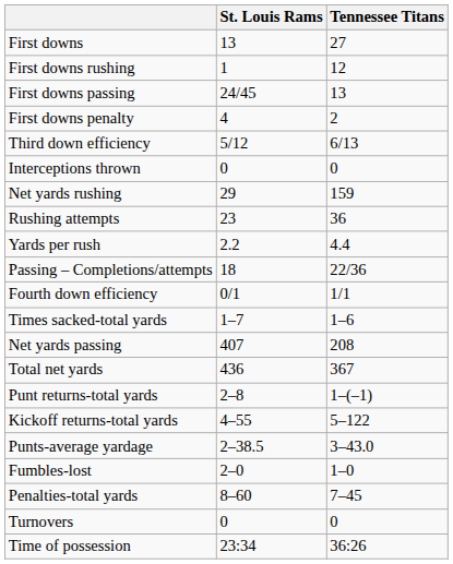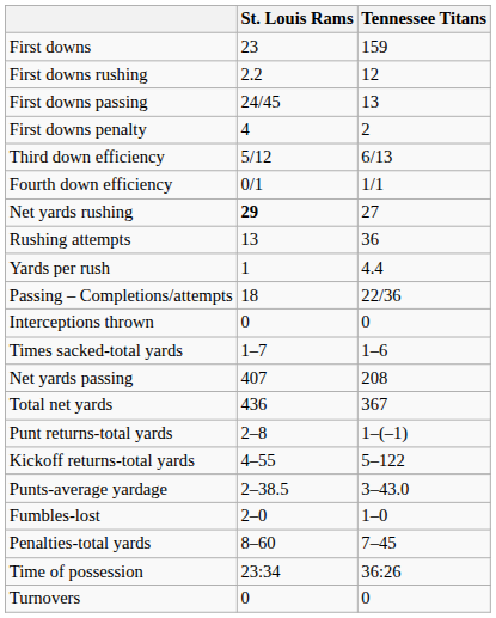First downs | St. Louis Rams: 13 -> 23
First downs | Tennessee Titans: 27 -> 159
First downs rushing | St. Louis Rams: 1 -> 2.2
rows swapped: Fourth down efficiency <-> Interceptions thrown
Net yards rushing | St. Louis Rams: normal -> bold
Net yards rushing | Tennessee Titans: 159 -> 27
Rushing attempts | St. Louis Rams: 23 -> 13
Yards per rush | St. Louis Rams: 2.2 -> 1
rows swapped: Time of possession <-> Turnovers
